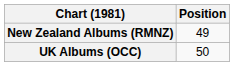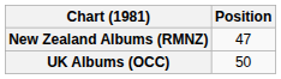New Zealand Albums (RMNZ) | Position: 49 -> 47
